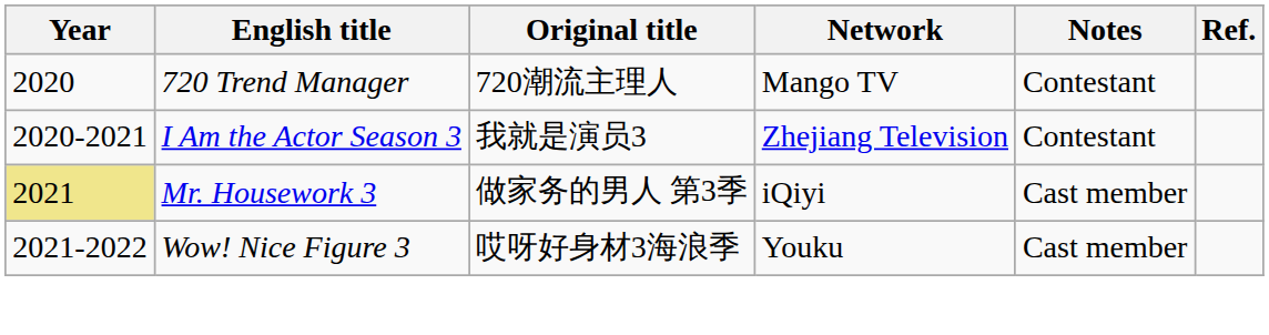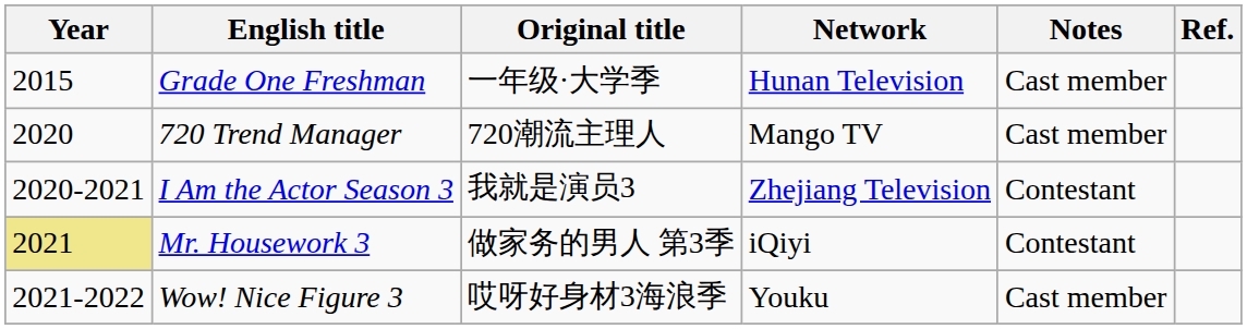+ row: 2015 | Grade One Freshman | 一年级·大学季 | Hunan Television | Cast member
720 Trend Manager | Notes: Contestant -> Cast member
Mr. Housework 3 | Notes: Cast member -> Contestant
